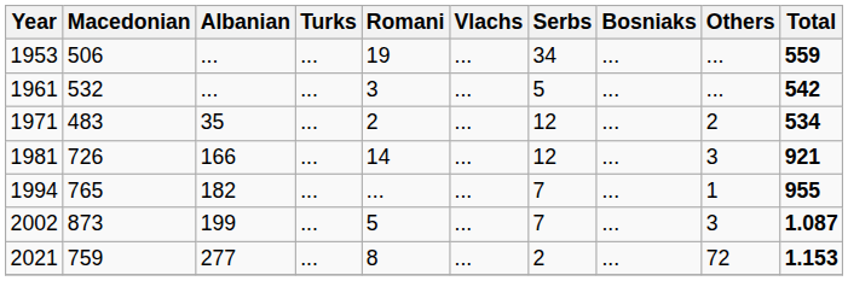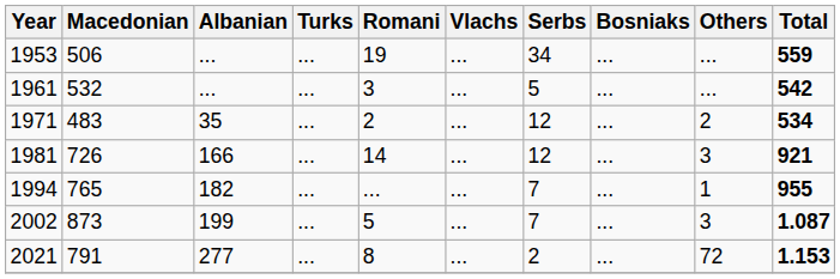2021 | Macedonian: 759 -> 791
